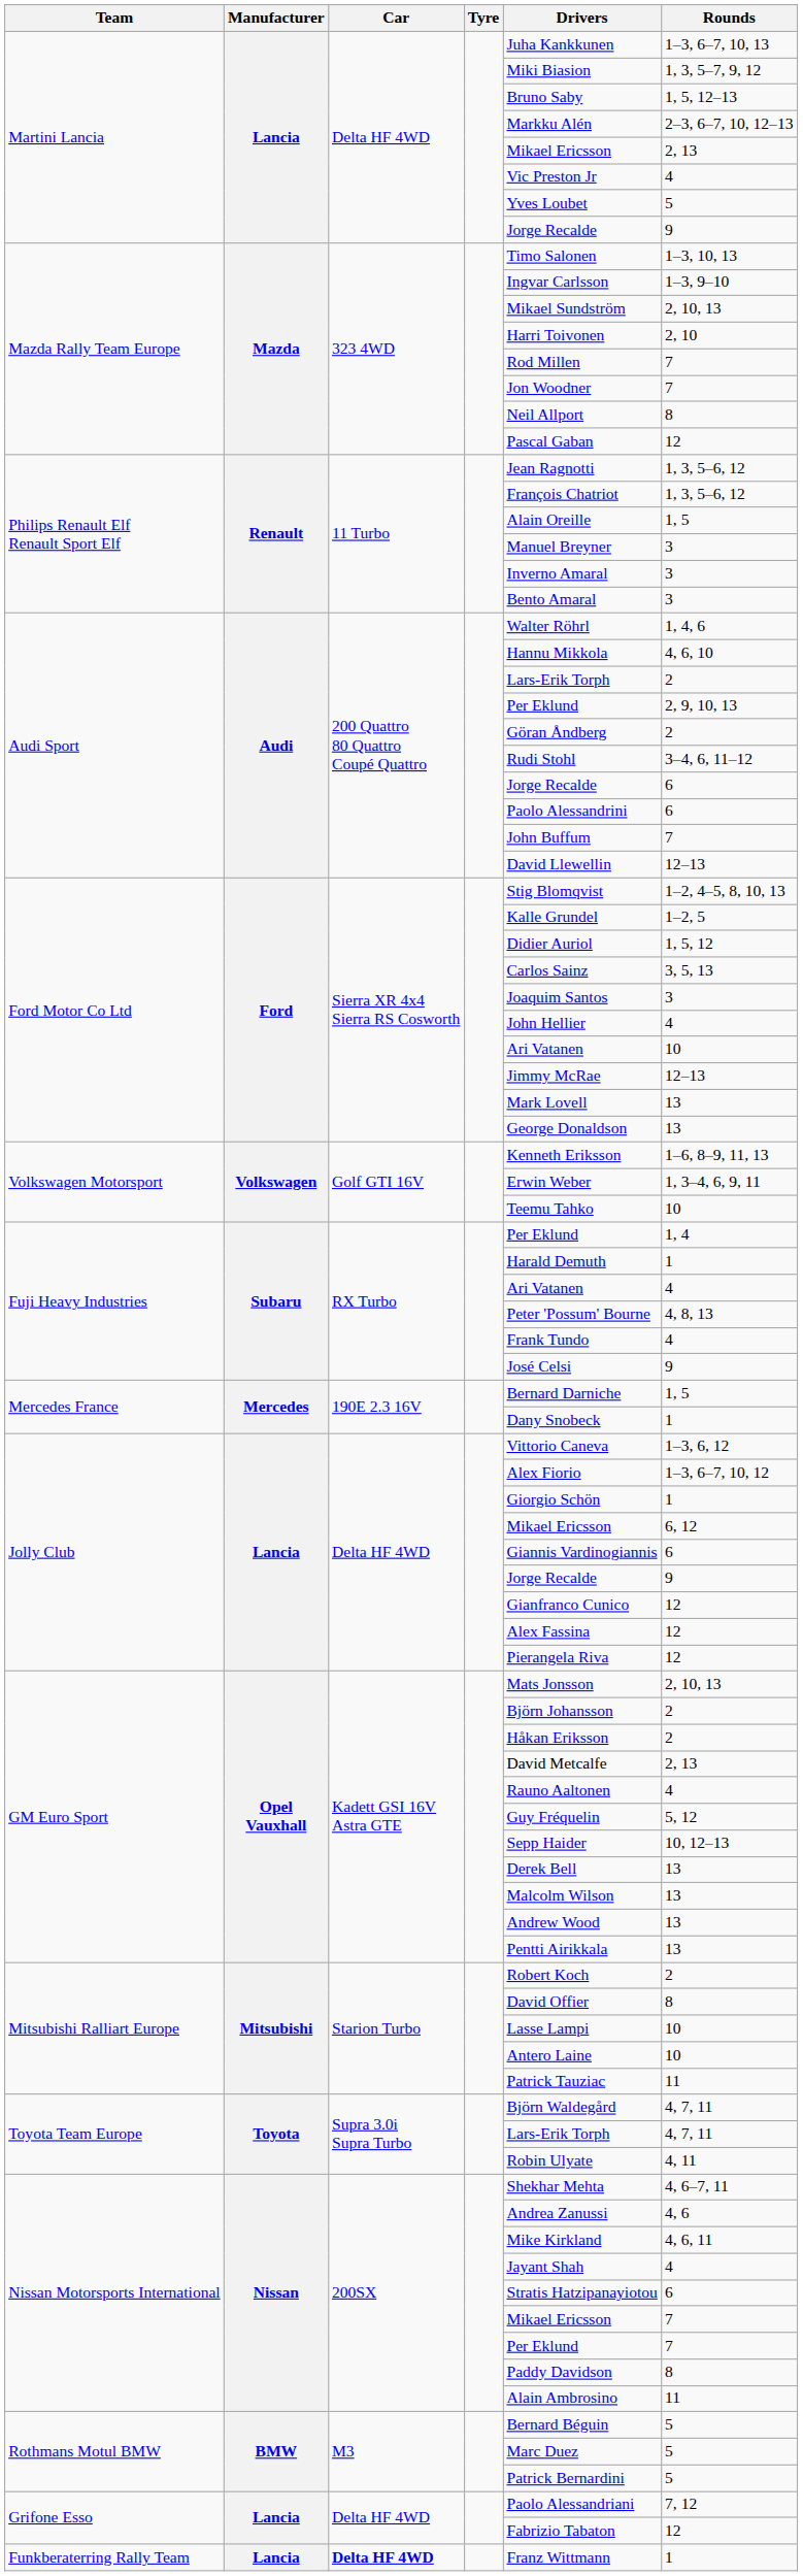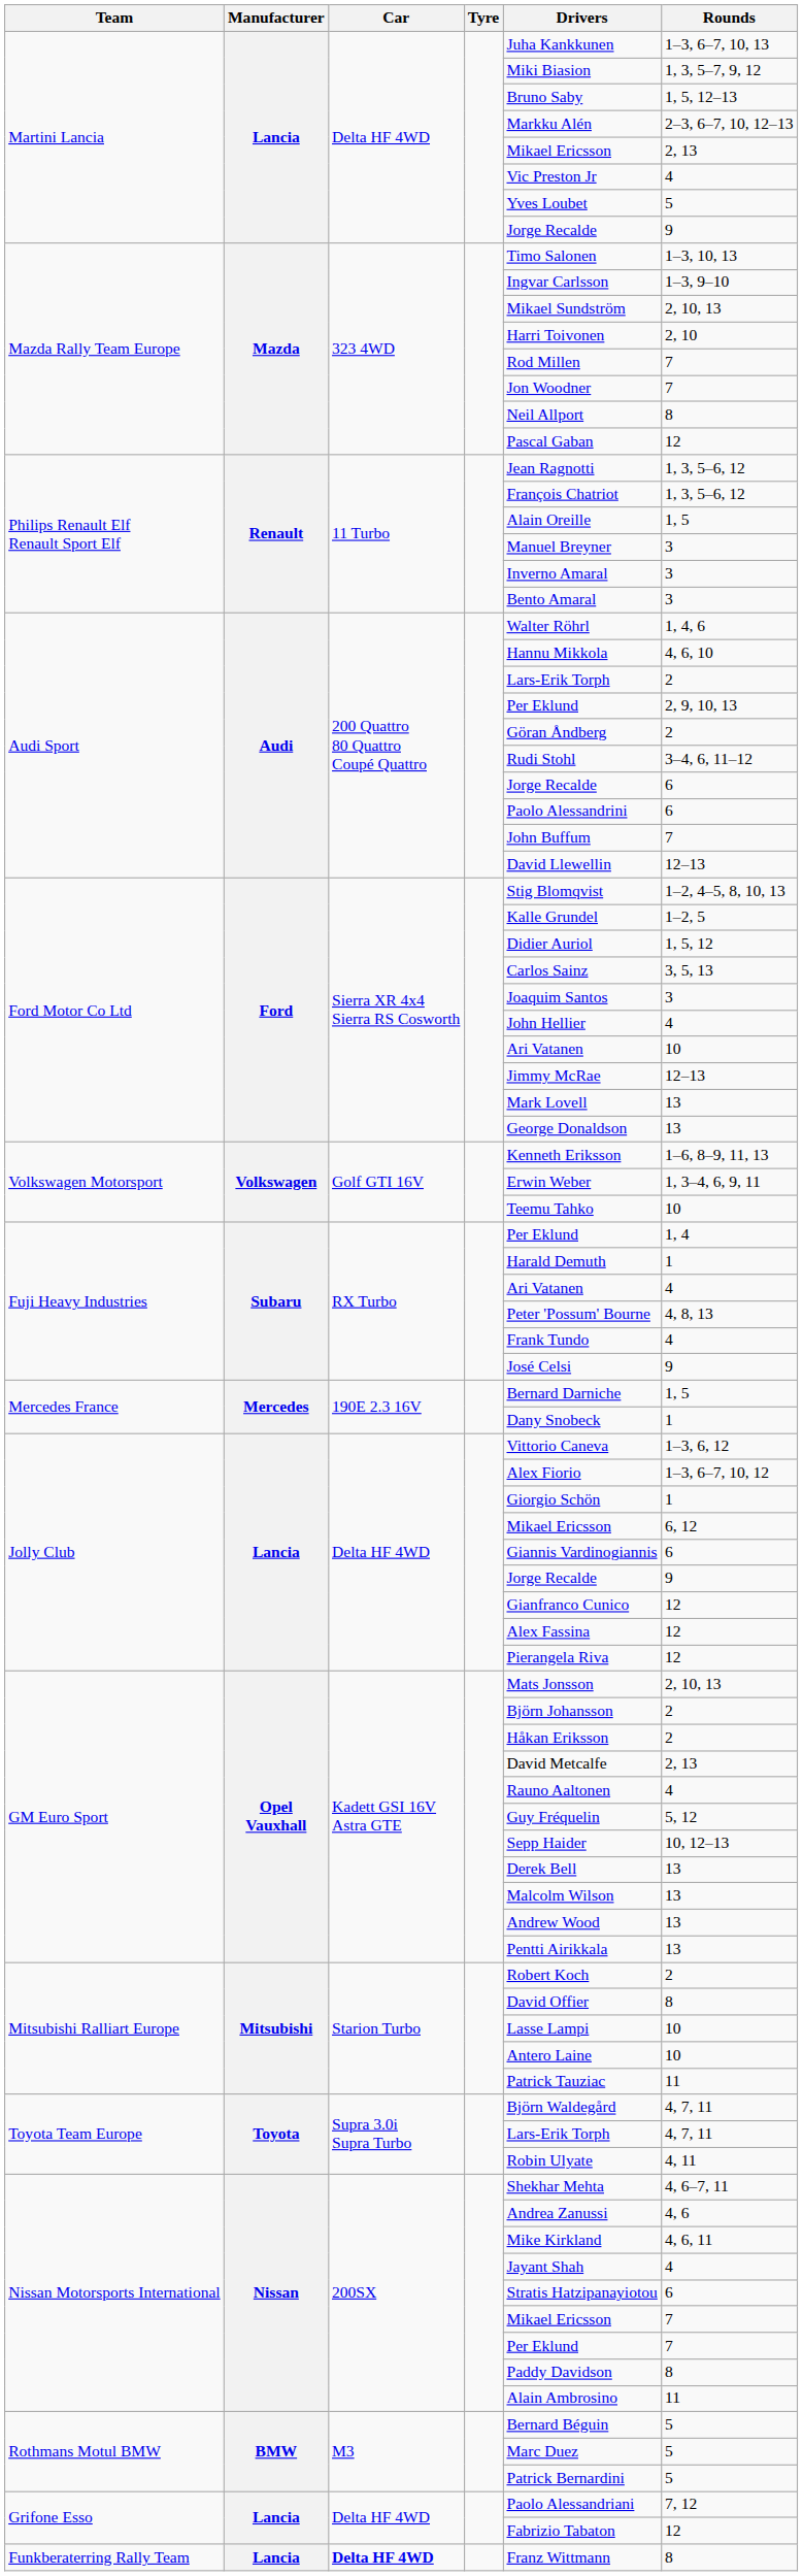Funkberaterring Rally Team | Rounds: 1 -> 8
